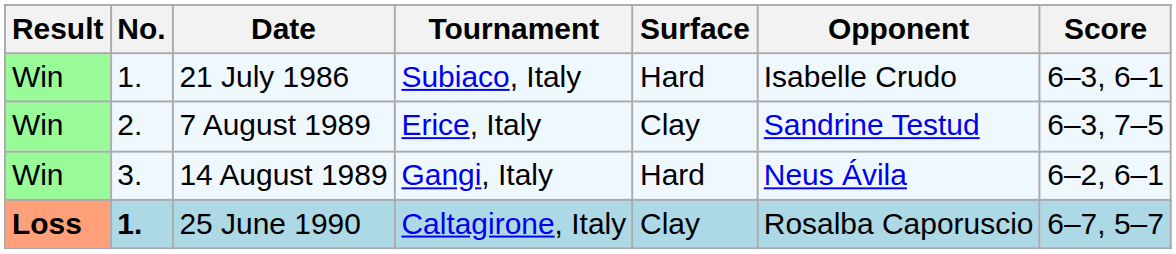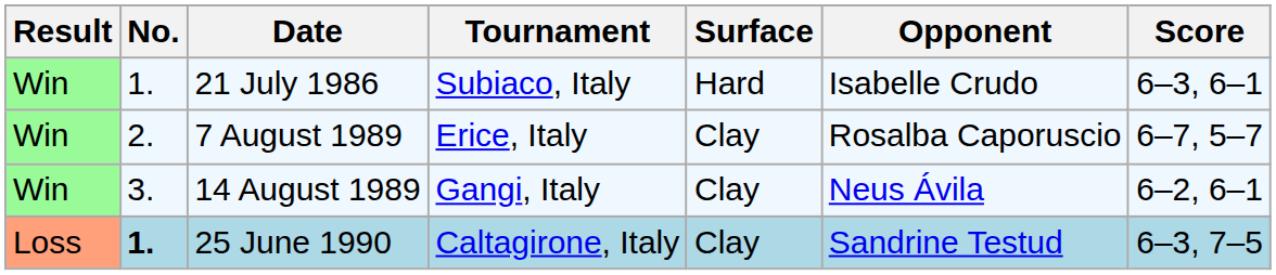7 August 1989 | Opponent: Sandrine Testud -> Rosalba Caporuscio
7 August 1989 | Score: 6–3, 7–5 -> 6–7, 5–7
14 August 1989 | Surface: Hard -> Clay
25 June 1990 | Result: bold -> normal
25 June 1990 | Opponent: Rosalba Caporuscio -> Sandrine Testud
25 June 1990 | Score: 6–7, 5–7 -> 6–3, 7–5
